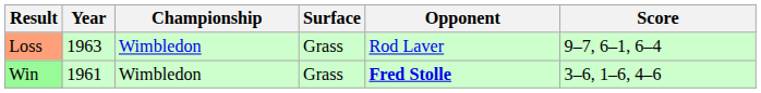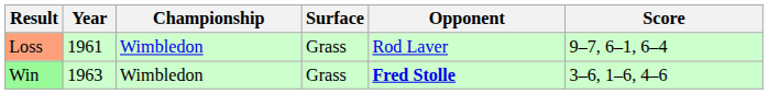Loss | Year: 1963 -> 1961
Win | Year: 1961 -> 1963
